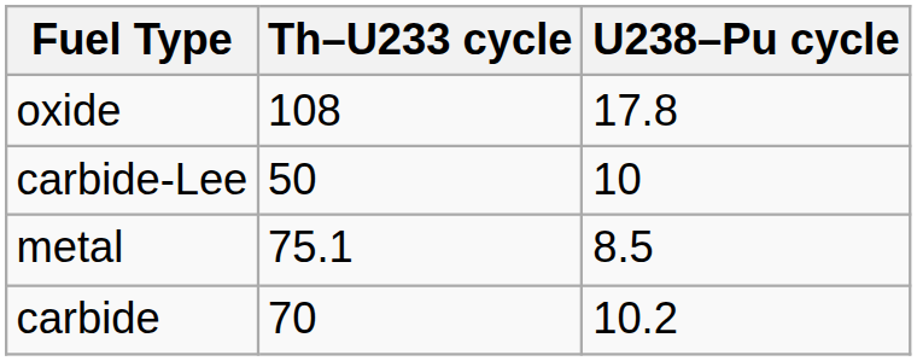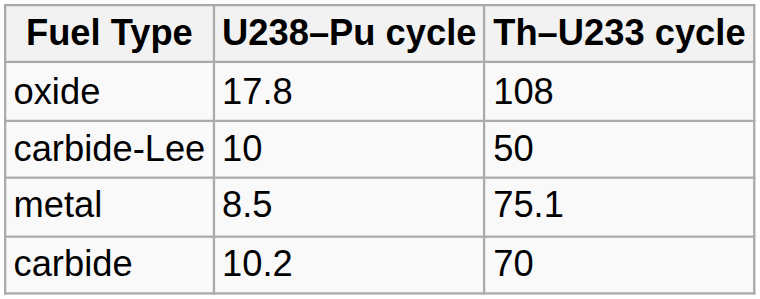columns swapped: U238–Pu cycle <-> Th–U233 cycle
